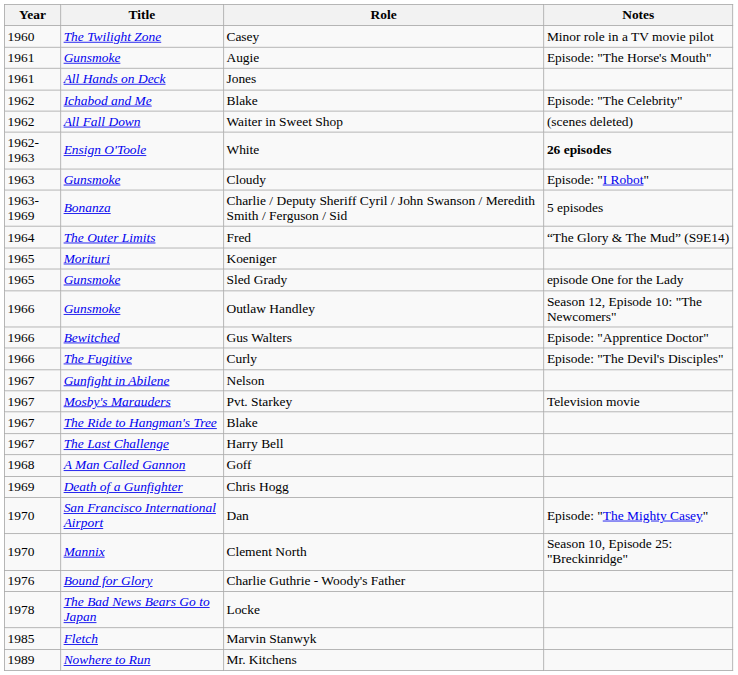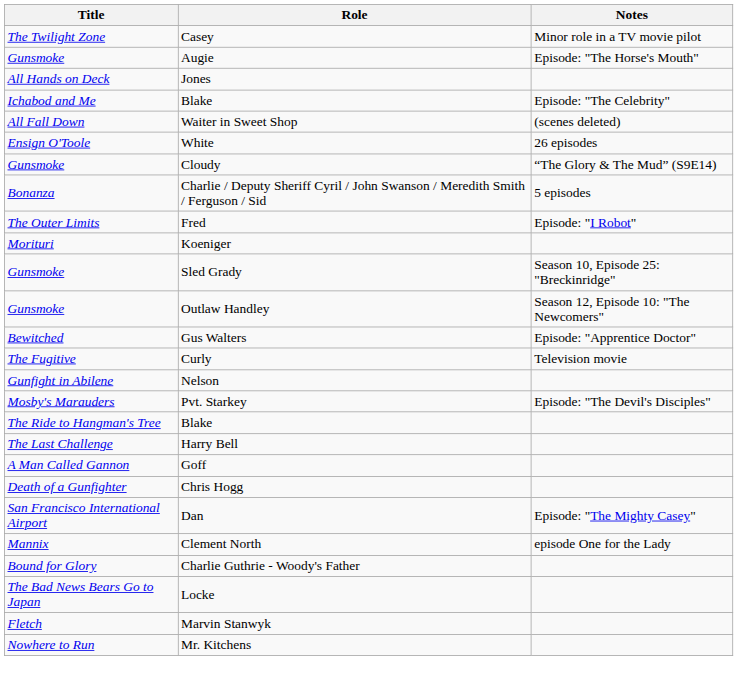- column: Year | 1960 | 1961 | 1961 | 1962 | 1962 | 1962-1963 | 1963 | 1963-1969 | 1964 | 1965 | 1965 | 1966 | 1966 | 1966 | 1967 | 1967 | 1967 | 1967 | 1968 | 1969 | 1970 | 1970 | 1976 | 1978 | 1985 | 1989
White | Notes: bold -> normal
Cloudy | Notes: Episode: "I Robot" -> “The Glory & The Mud” (S9E14)
Fred | Notes: “The Glory & The Mud” (S9E14) -> Episode: "I Robot"
Sled Grady | Notes: episode One for the Lady -> Season 10, Episode 25: "Breckinridge"
Curly | Notes: Episode: "The Devil's Disciples" -> Television movie
Pvt. Starkey | Notes: Television movie -> Episode: "The Devil's Disciples"
Clement North | Notes: Season 10, Episode 25: "Breckinridge" -> episode One for the Lady
